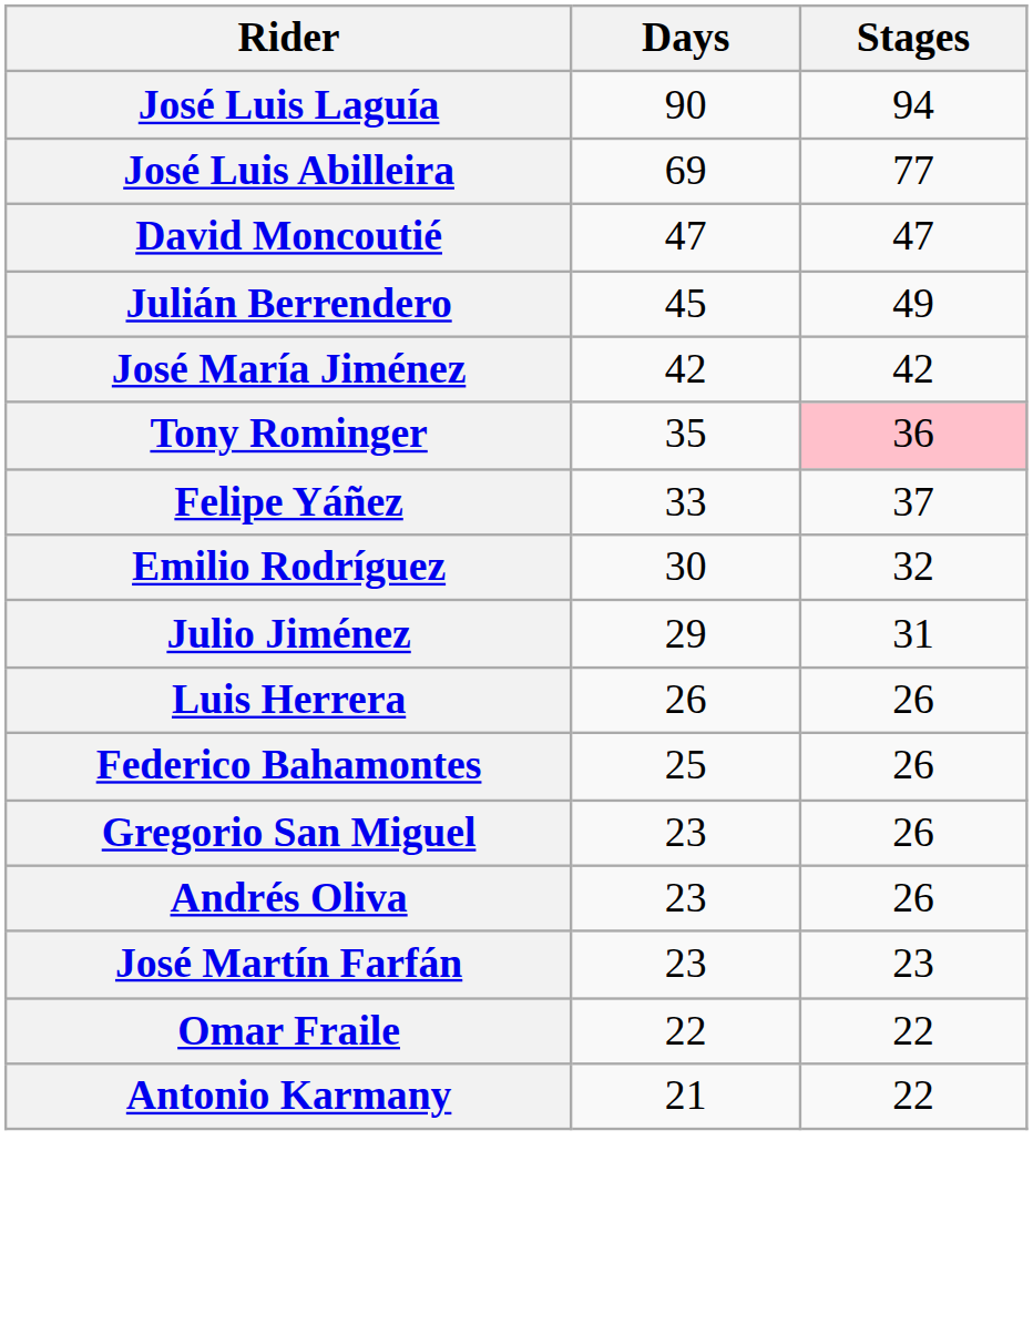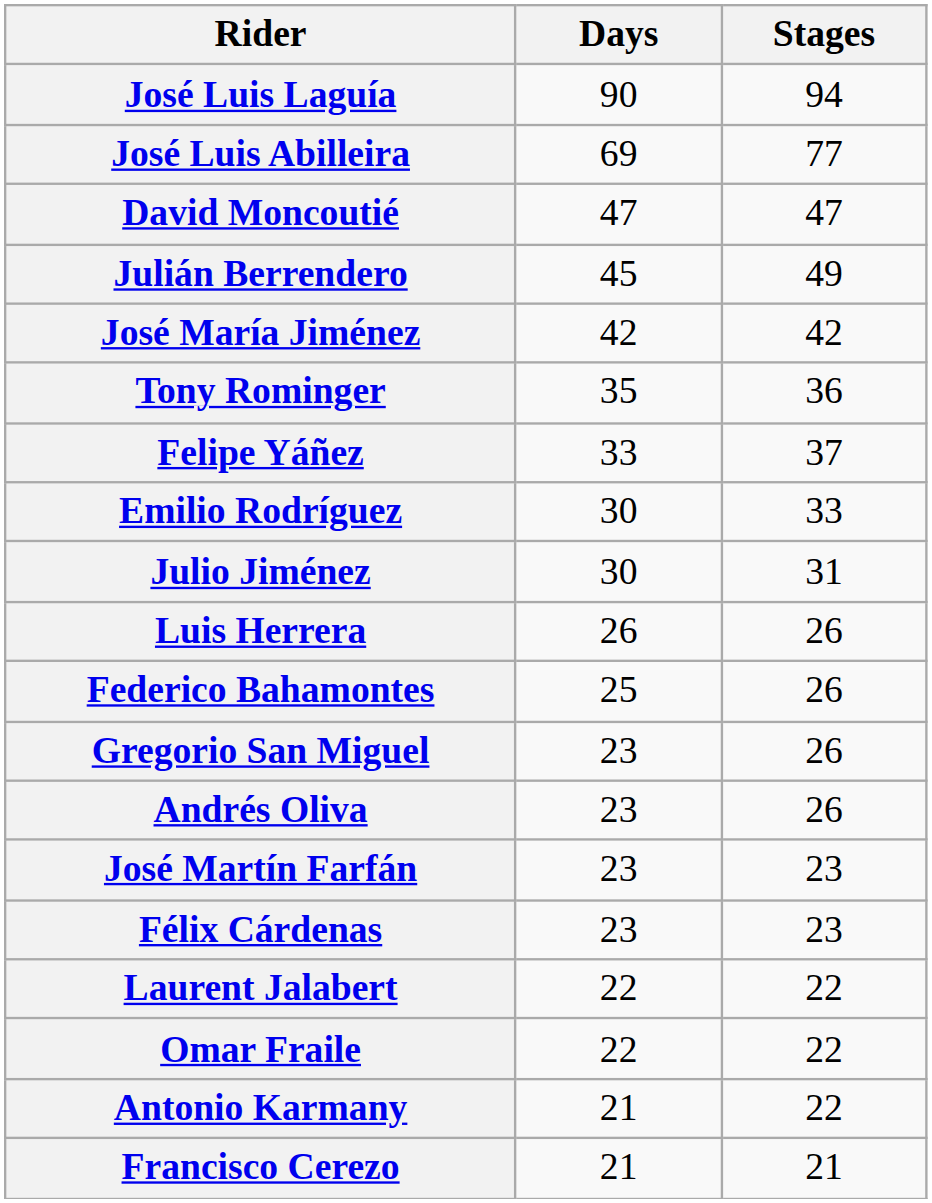Tony Rominger | Stages: pink background -> no background
Emilio Rodríguez | Stages: 32 -> 33
Julio Jiménez | Days: 29 -> 30
+ row: Félix Cárdenas | 23 | 23
+ row: Laurent Jalabert | 22 | 22
+ row: Francisco Cerezo | 21 | 21
